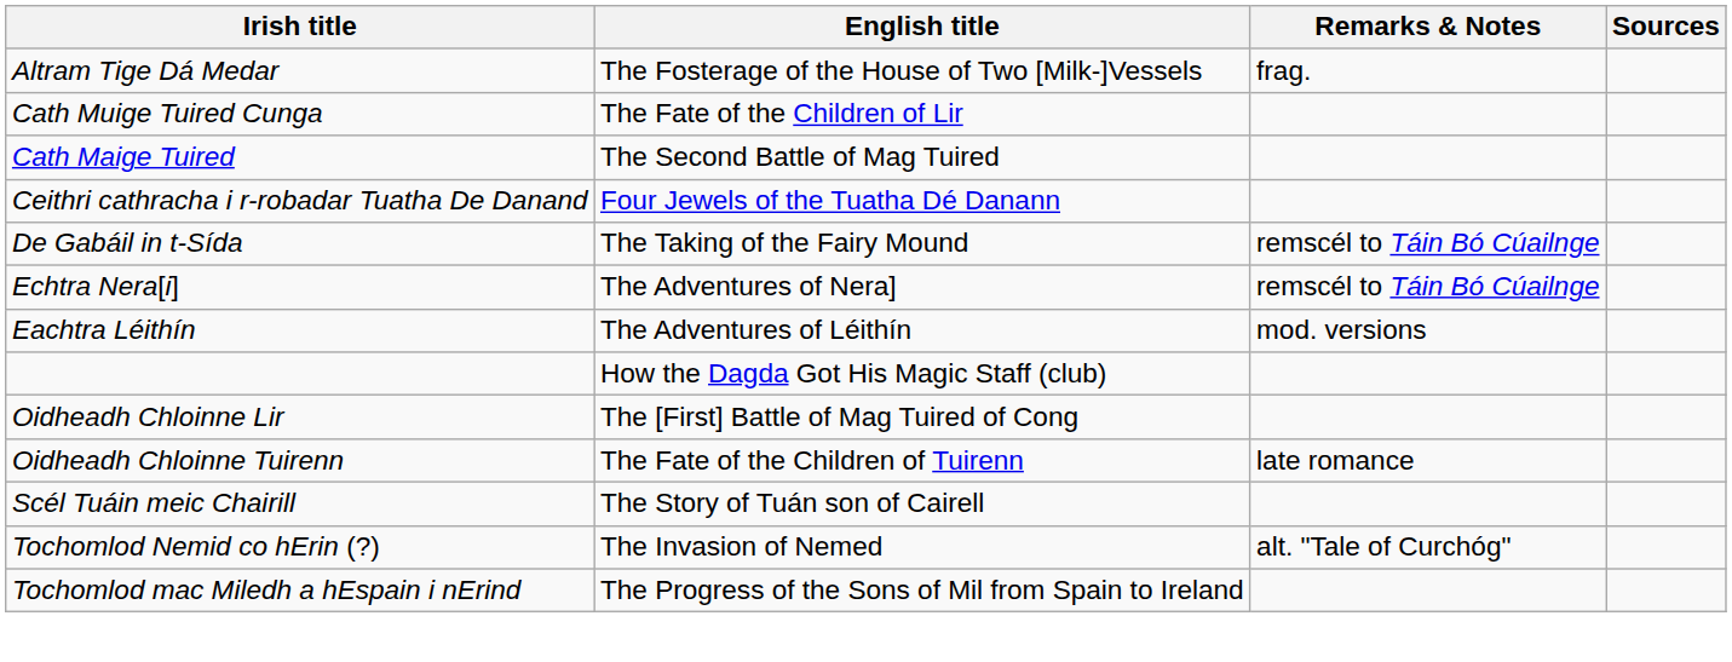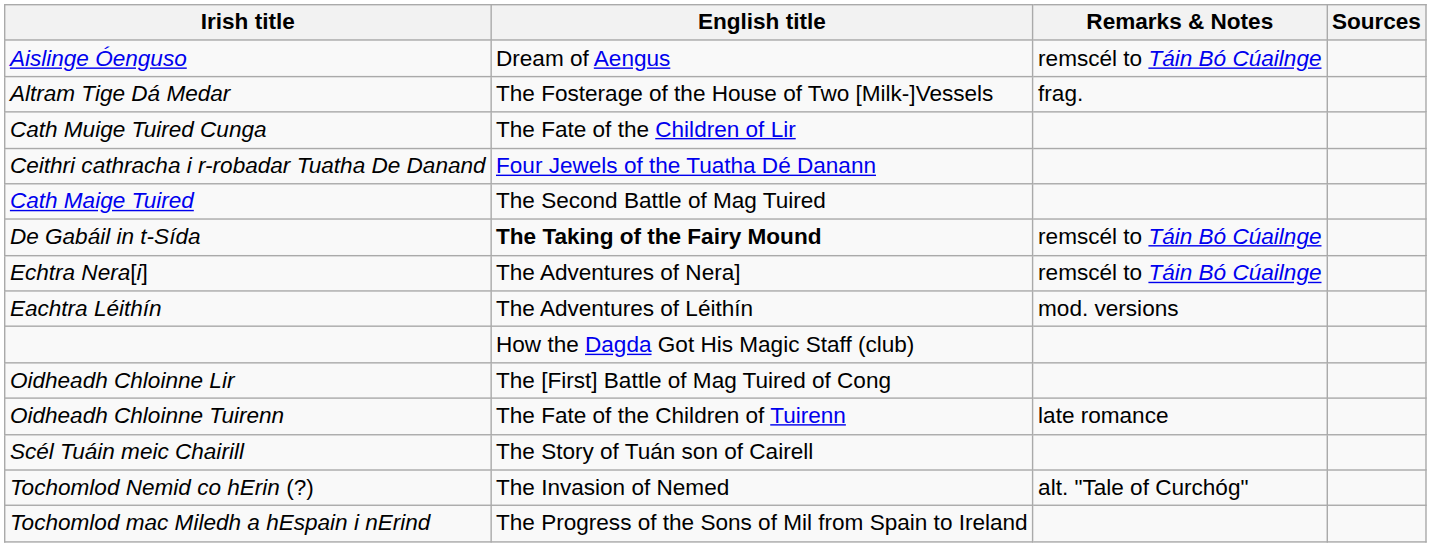+ row: Aislinge Óenguso | Dream of Aengus | remscél to Táin Bó Cúailnge
rows swapped: Cath Maige Tuired <-> Ceithri cathracha i r-robadar Tuatha De Danand
De Gabáil in t-Sída | English title: normal -> bold
